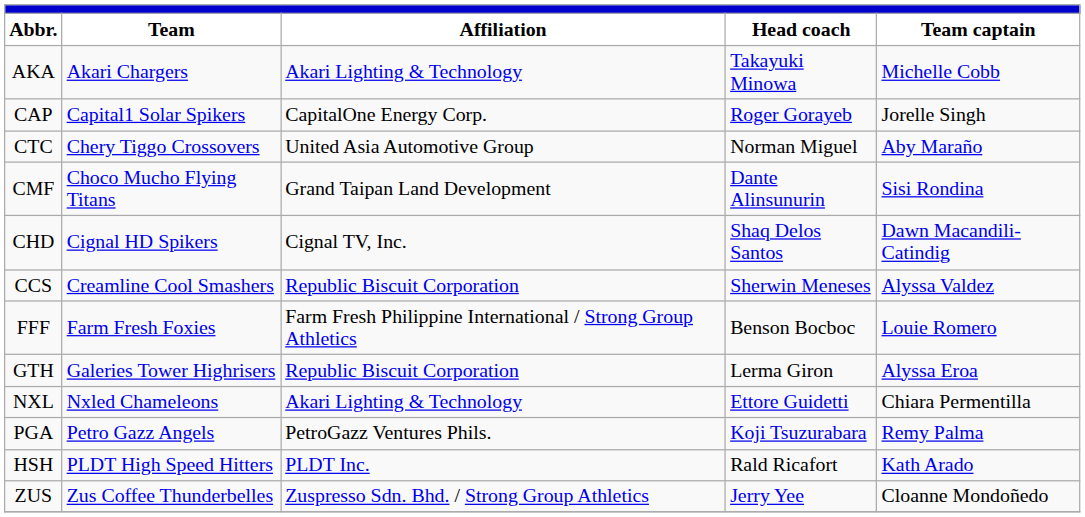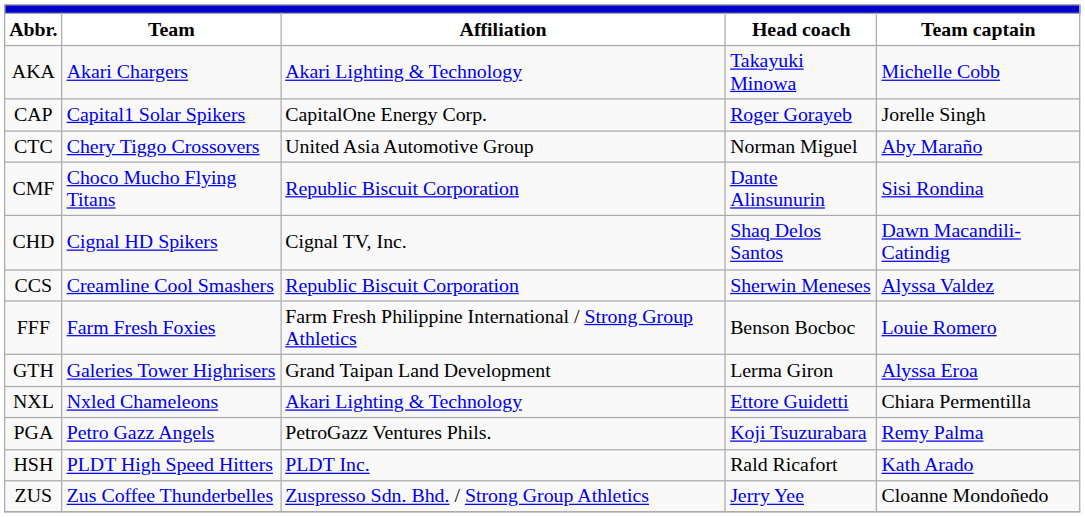CMF | Affiliation: Grand Taipan Land Development -> Republic Biscuit Corporation
GTH | Affiliation: Republic Biscuit Corporation -> Grand Taipan Land Development
